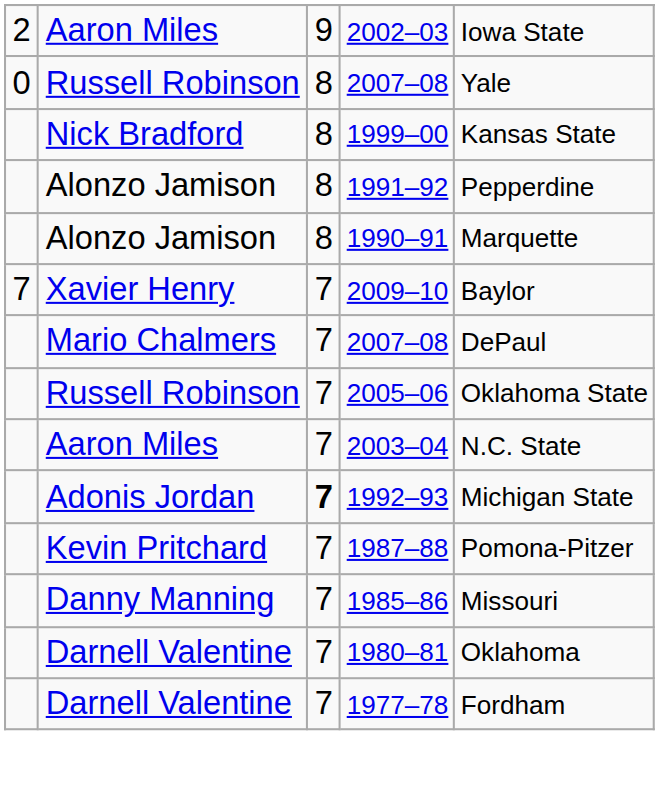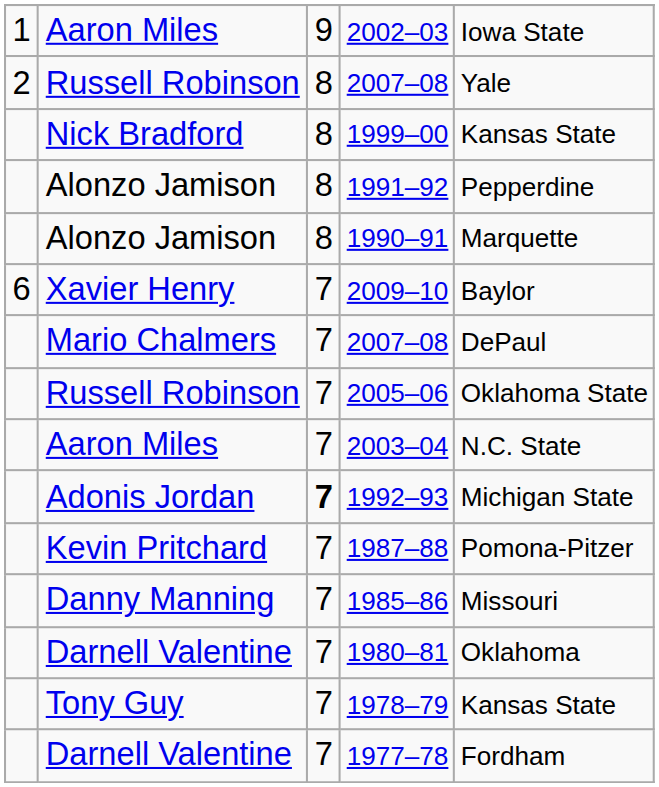2002–03 | column 1: 2 -> 1
Russell Robinson / 2007–08 | column 1: 0 -> 2
2009–10 | column 1: 7 -> 6
+ row: Tony Guy | 7 | 1978–79 | Kansas State
